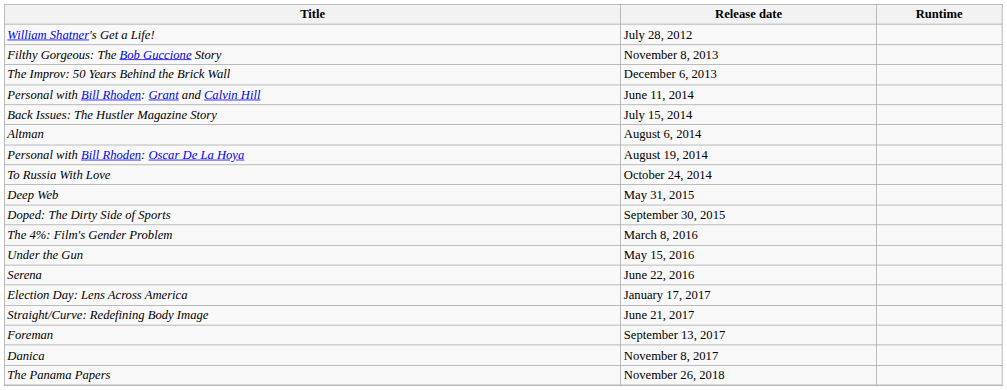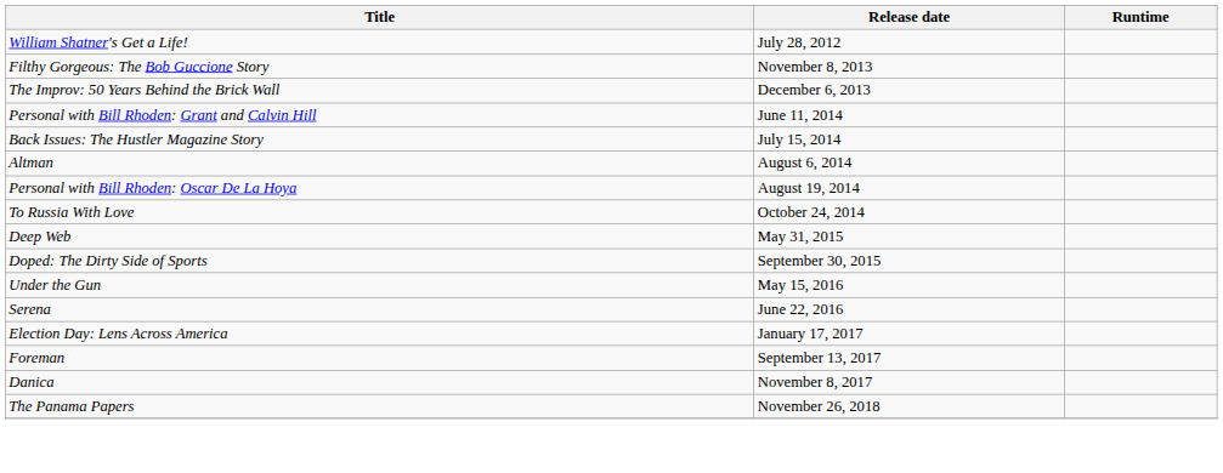- row: The 4%: Film's Gender Problem | March 8, 2016
- row: Straight/Curve: Redefining Body Image | June 21, 2017
